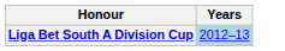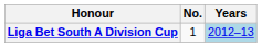+ column: No. | 1
